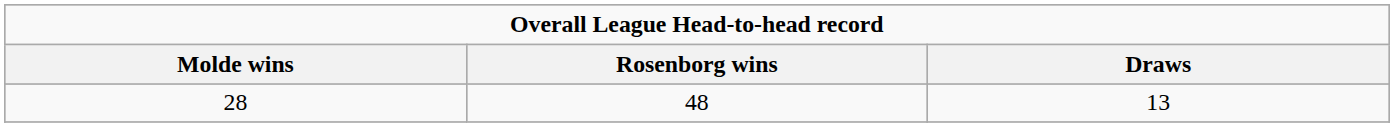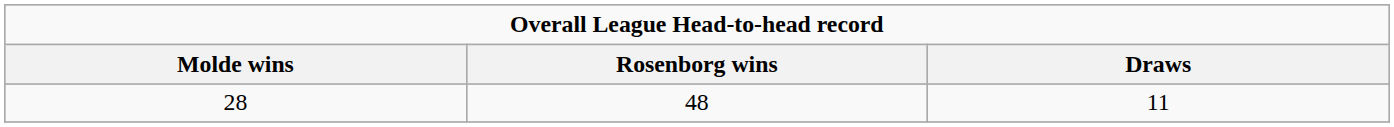28 | Draws: 13 -> 11
